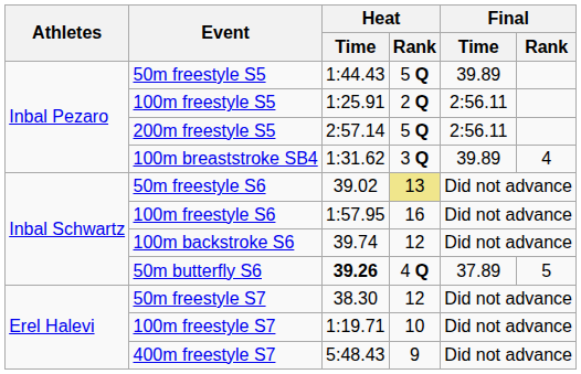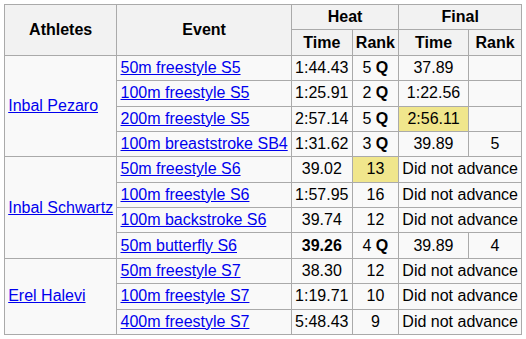50m freestyle S5 | Final / Time: 39.89 -> 37.89
100m freestyle S5 | Final / Time: 2:56.11 -> 1:22.56
200m freestyle S5 | Final / Time: no background -> khaki background
100m breaststroke SB4 | Final / Rank: 4 -> 5
50m butterfly S6 | Final / Time: 37.89 -> 39.89
50m butterfly S6 | Final / Rank: 5 -> 4
